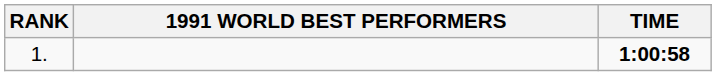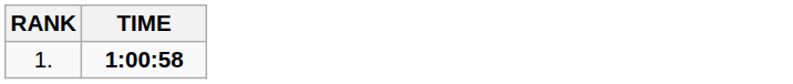- column: 1991 WORLD BEST PERFORMERS
